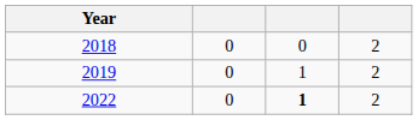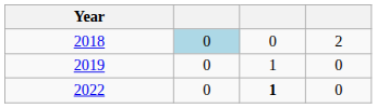2018 | column 2: no background -> lightblue background
2019 | column 4: 2 -> 0
2022 | column 4: 2 -> 0
